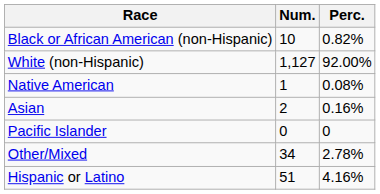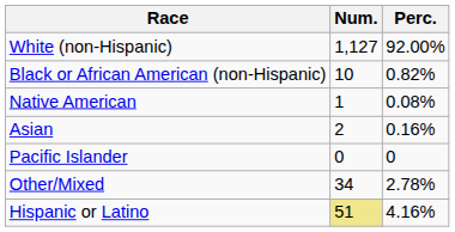rows swapped: White (non-Hispanic) <-> Black or African American (non-Hispanic)
Hispanic or Latino | Num.: no background -> khaki background
